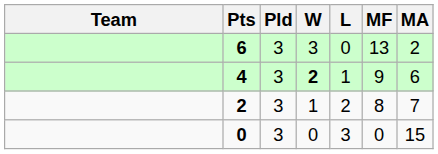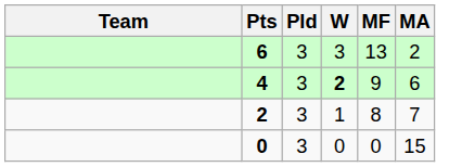- column: L | 0 | 1 | 2 | 3
